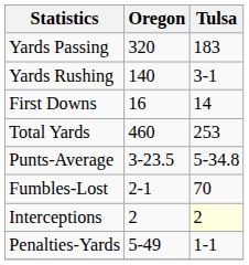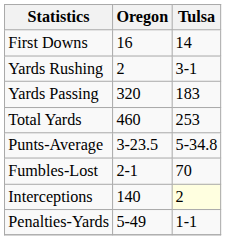rows swapped: First Downs <-> Yards Passing
Yards Rushing | Oregon: 140 -> 2
Interceptions | Oregon: 2 -> 140
